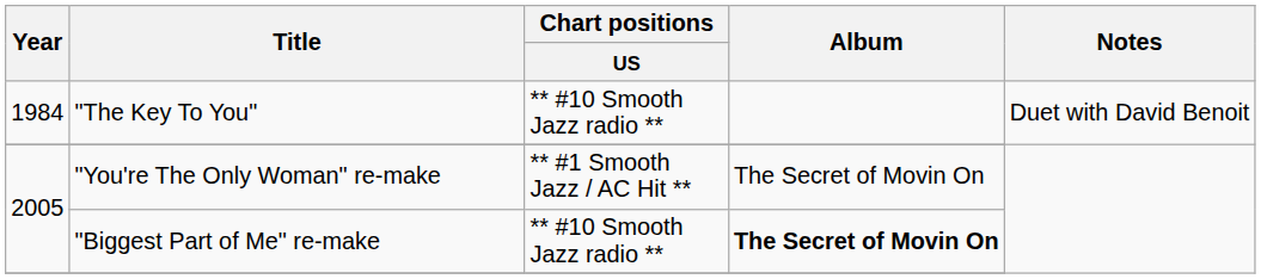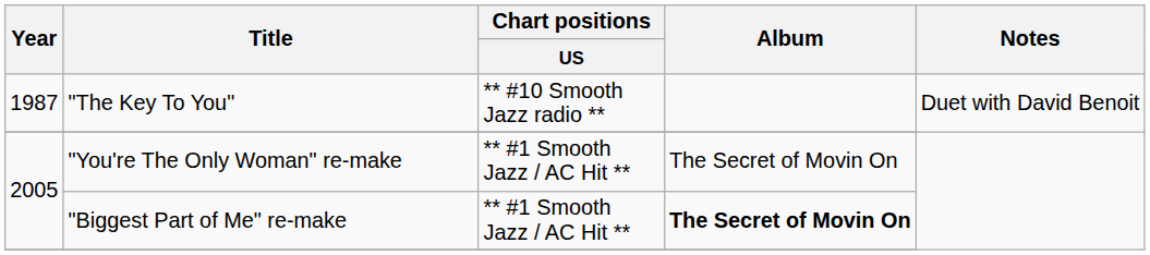"The Key To You" | Year: 1984 -> 1987
"Biggest Part of Me" re-make | Chart positions / US: ** #10 Smooth Jazz radio ** -> ** #1 Smooth Jazz / AC Hit **
